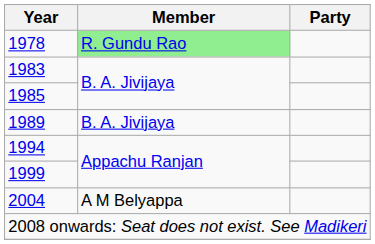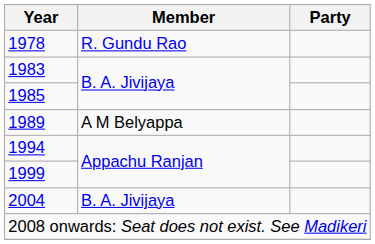1978 | Member: lightgreen background -> no background
1989 | Member: B. A. Jivijaya -> A M Belyappa
2004 | Member: A M Belyappa -> B. A. Jivijaya
